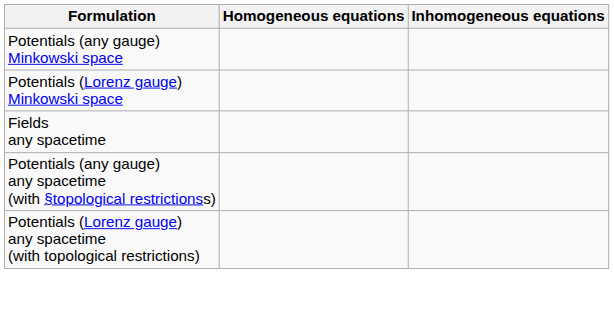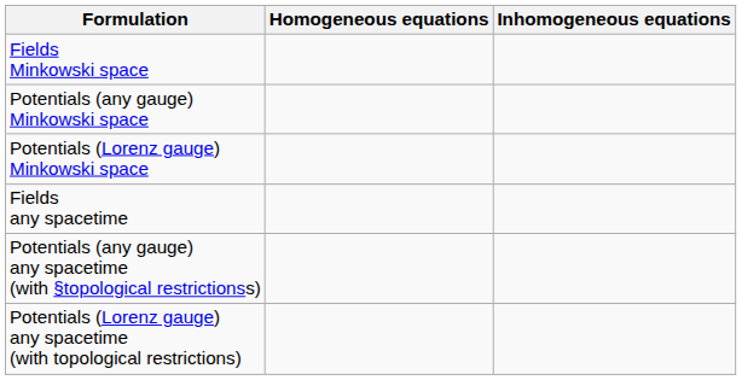+ row: Fields Minkowski space
